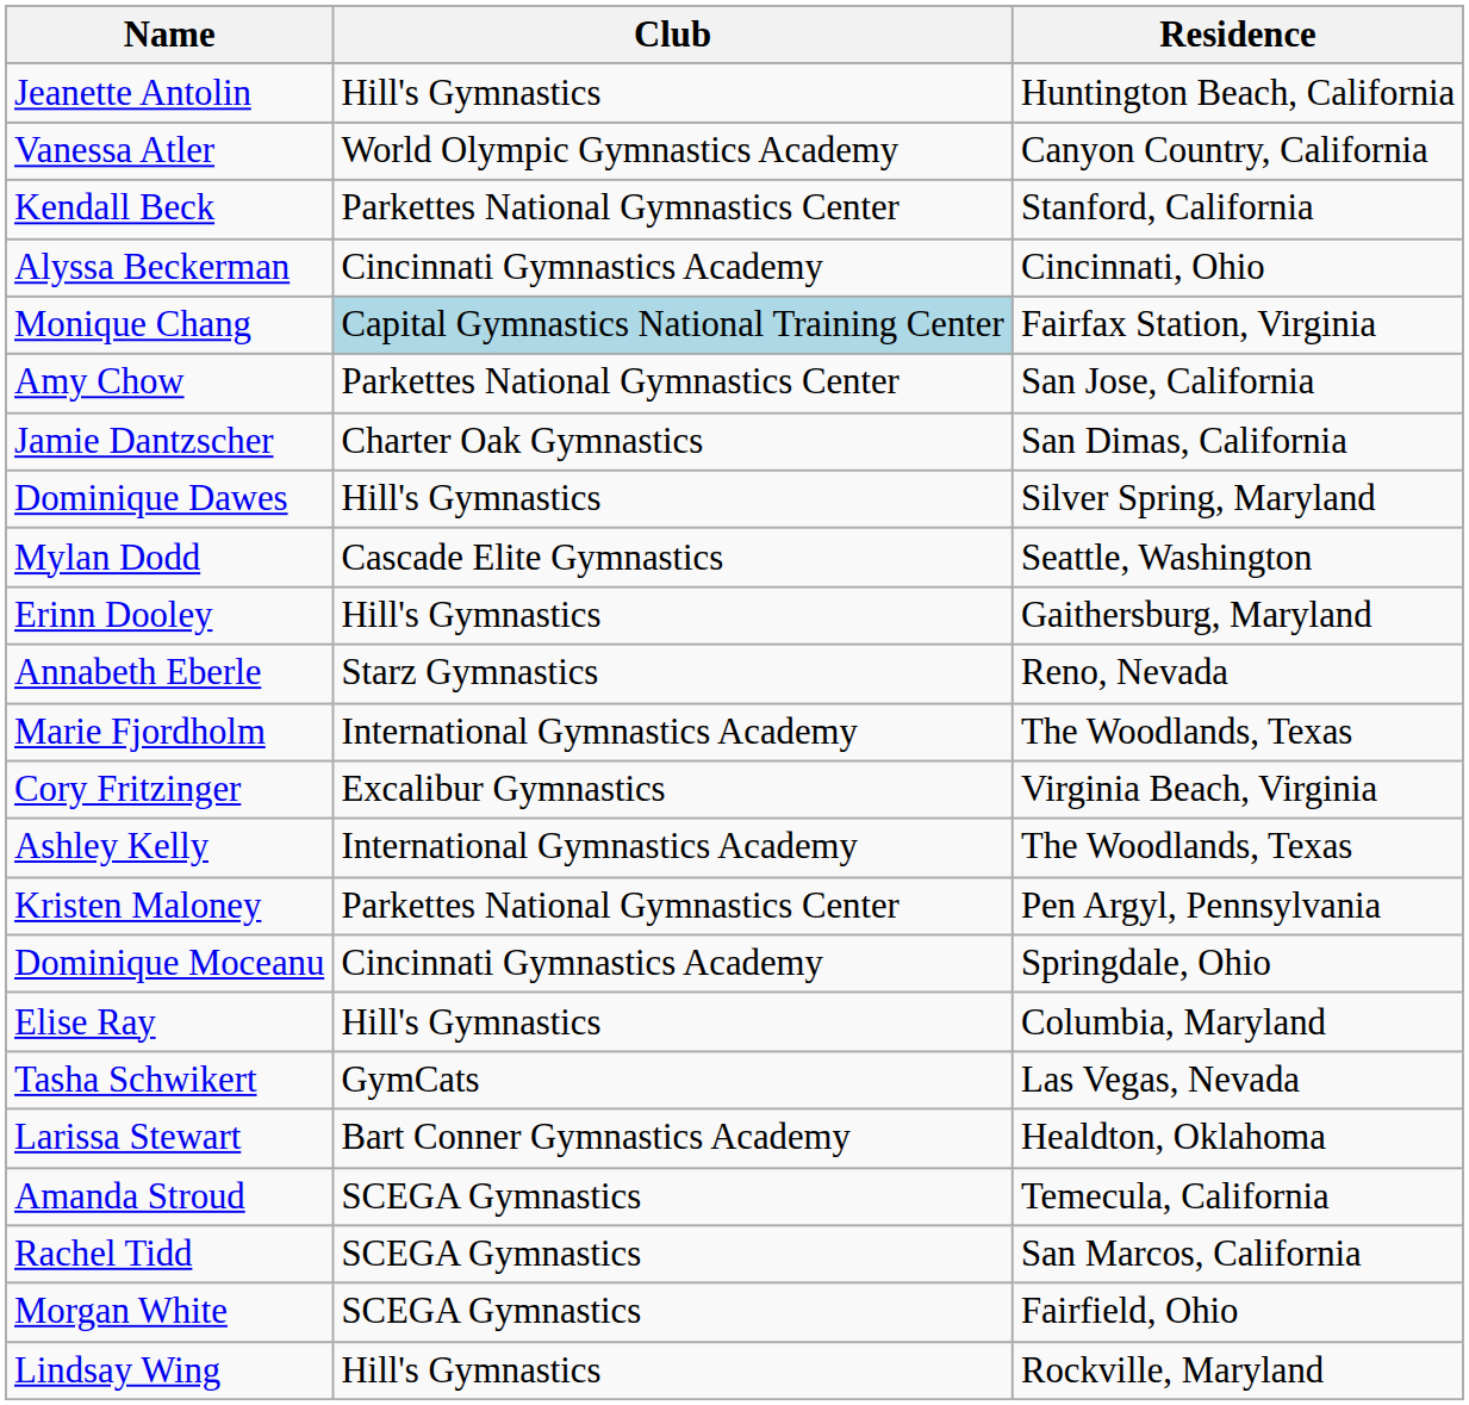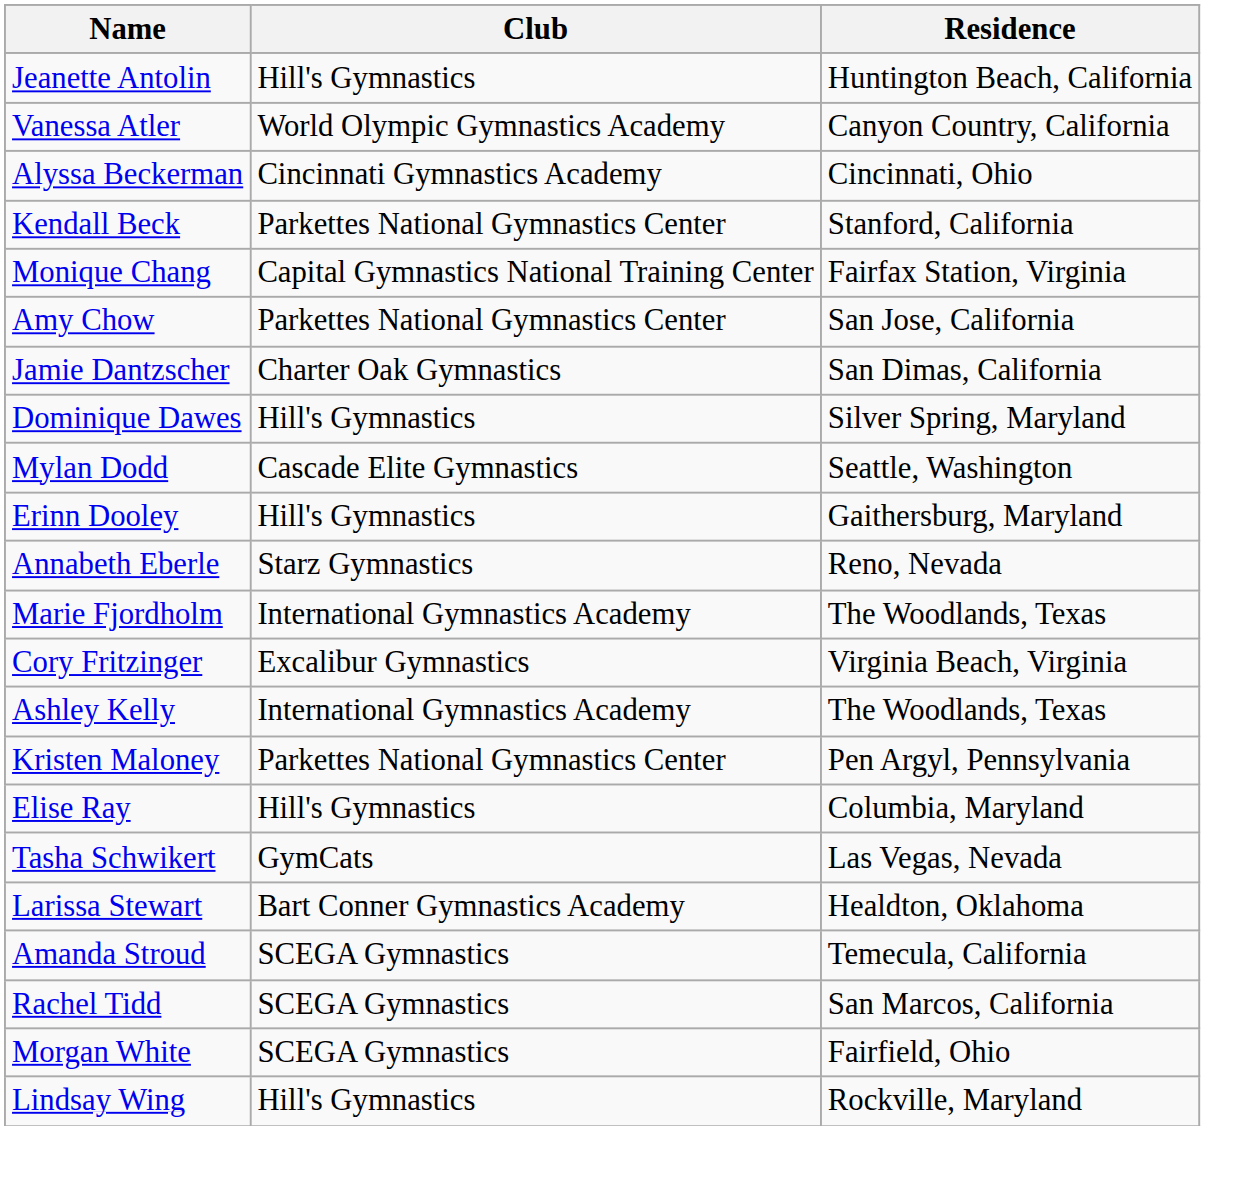rows swapped: Kendall Beck <-> Alyssa Beckerman
Monique Chang | Club: lightblue background -> no background
- row: Dominique Moceanu | Cincinnati Gymnastics Academy | Springdale, Ohio
